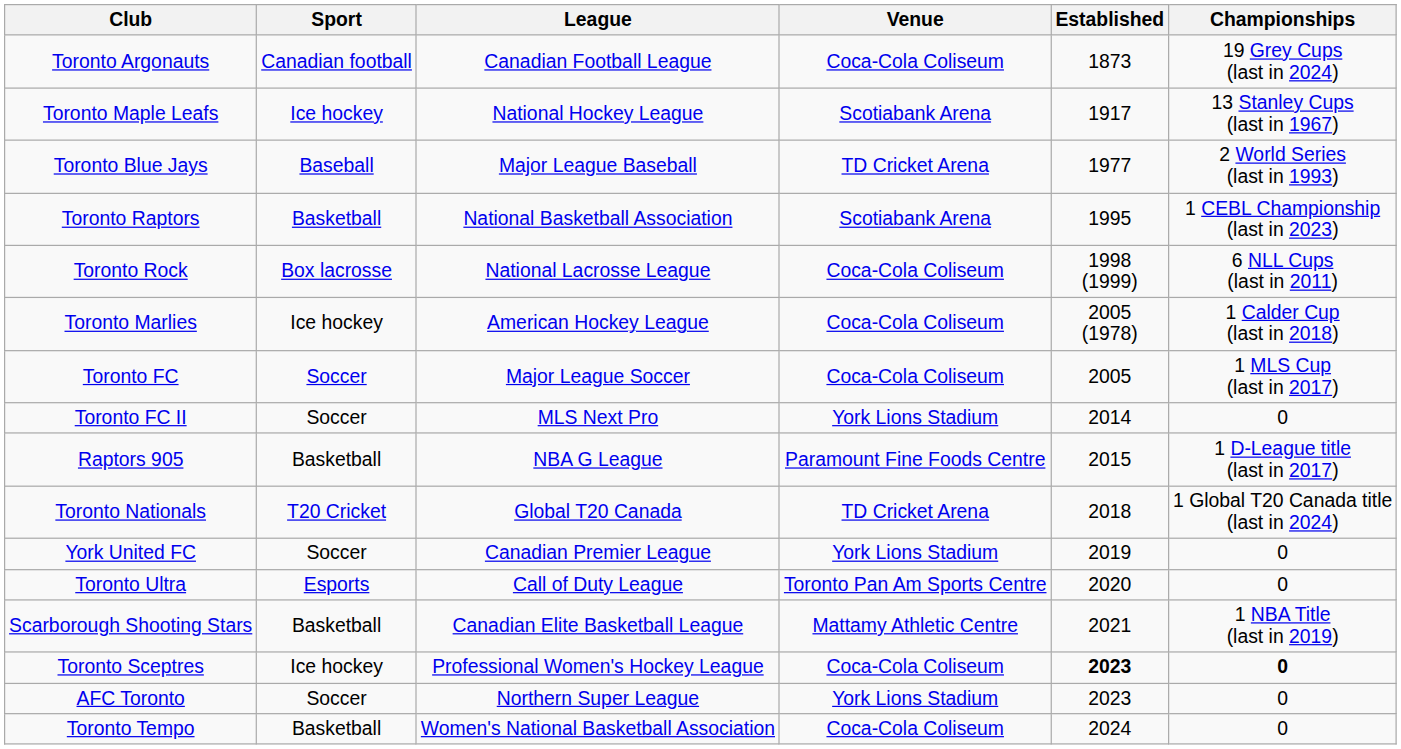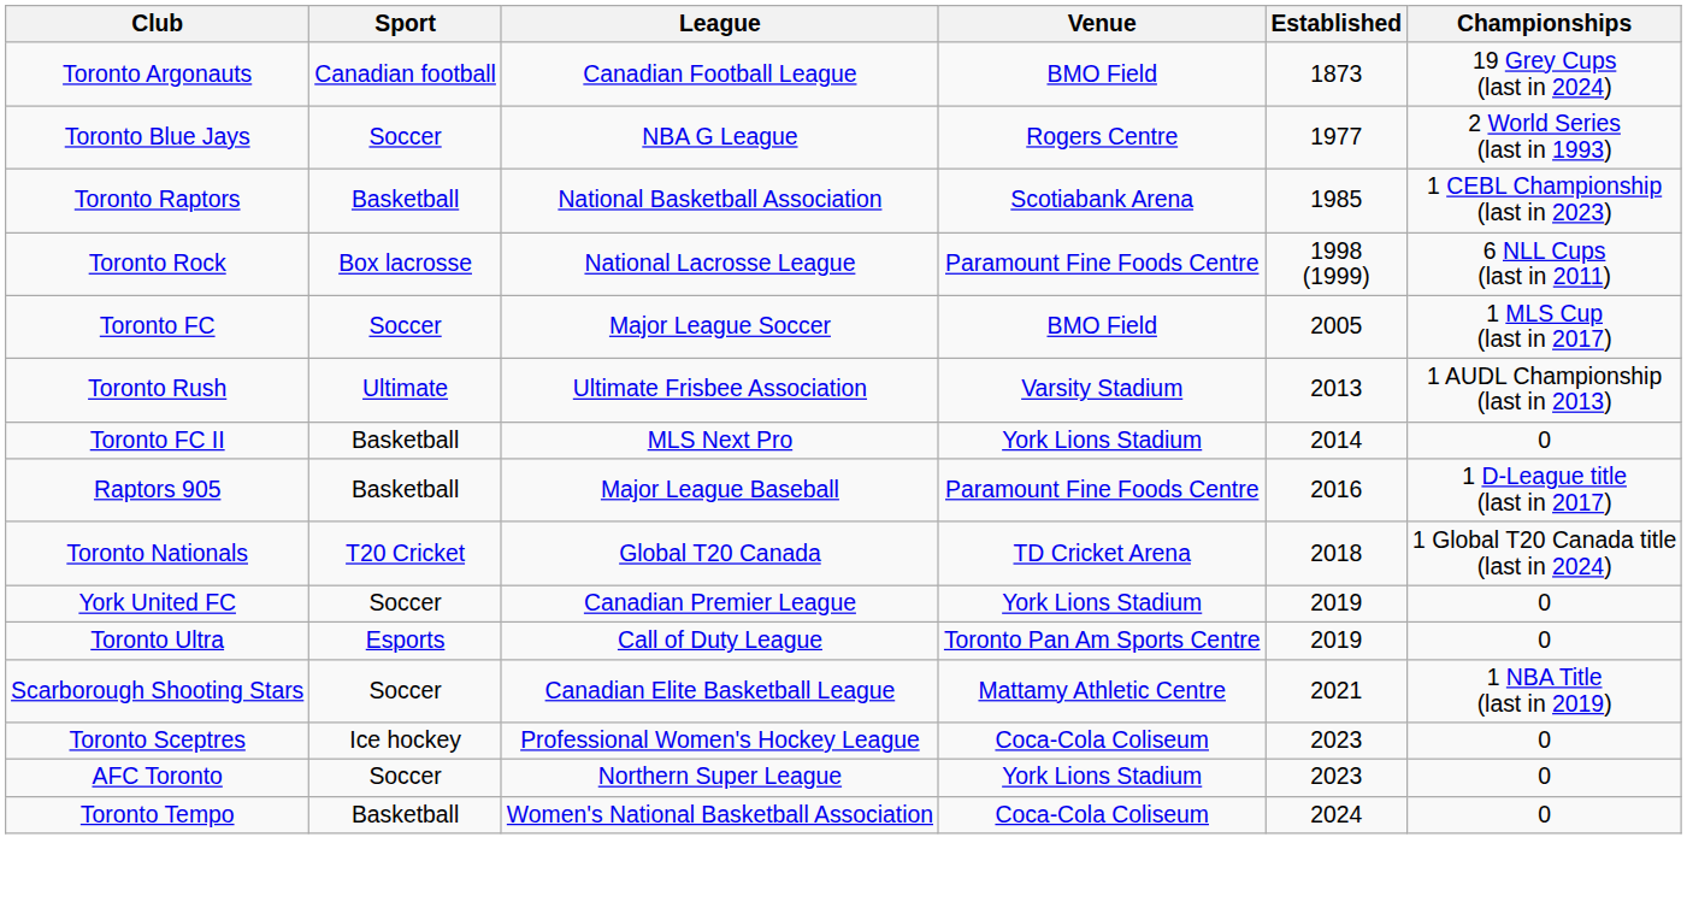Toronto Argonauts | Venue: Coca-Cola Coliseum -> BMO Field
- row: Toronto Maple Leafs | Ice hockey | National Hockey League | Scotiabank Arena | 1917 | 13 Stanley Cups (last in 1967)
Toronto Blue Jays | Sport: Baseball -> Soccer
Toronto Blue Jays | League: Major League Baseball -> NBA G League
Toronto Blue Jays | Venue: TD Cricket Arena -> Rogers Centre
Toronto Raptors | Established: 1995 -> 1985
Toronto Rock | Venue: Coca-Cola Coliseum -> Paramount Fine Foods Centre
- row: Toronto Marlies | Ice hockey | American Hockey League | Coca-Cola Coliseum | 2005 (1978) | 1 Calder Cup (last in 2018)
Toronto FC | Venue: Coca-Cola Coliseum -> BMO Field
+ row: Toronto Rush | Ultimate | Ultimate Frisbee Association | Varsity Stadium | 2013 | 1 AUDL Championship (last in 2013)
Toronto FC II | Sport: Soccer -> Basketball
Raptors 905 | League: NBA G League -> Major League Baseball
Raptors 905 | Established: 2015 -> 2016
Toronto Ultra | Established: 2020 -> 2019
Scarborough Shooting Stars | Sport: Basketball -> Soccer
Toronto Sceptres | Established: bold -> normal
Toronto Sceptres | Championships: bold -> normal
